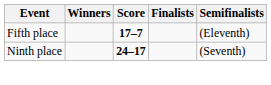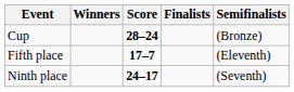+ row: Cup | 28–24 | (Bronze)
